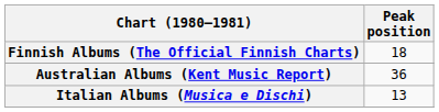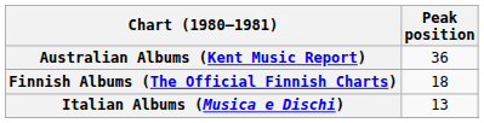rows swapped: Australian Albums (Kent Music Report) <-> Finnish Albums (The Official Finnish Charts)
